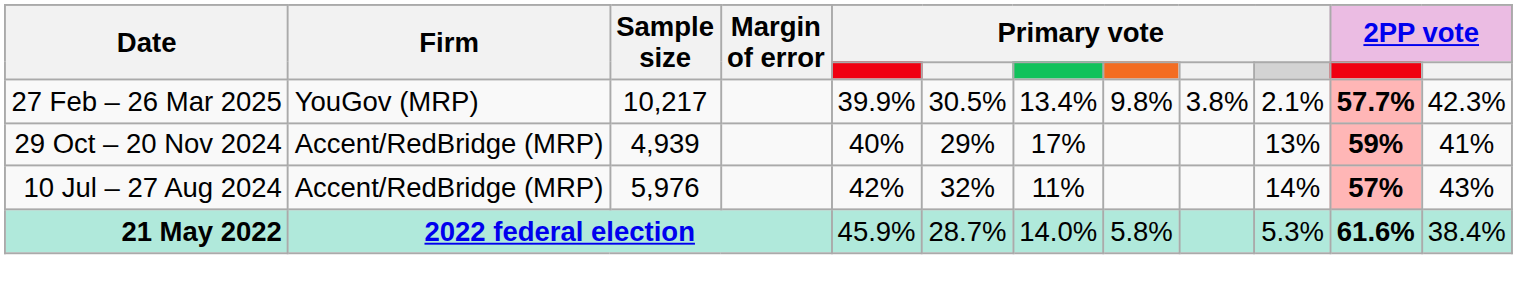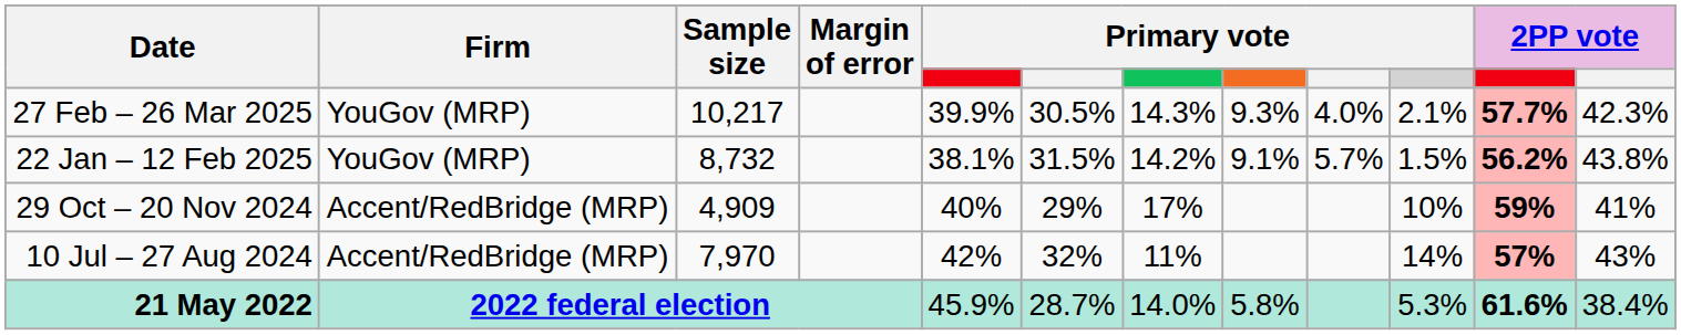27 Feb – 26 Mar 2025 | column 7: 13.4% -> 14.3%
27 Feb – 26 Mar 2025 | column 8: 9.8% -> 9.3%
27 Feb – 26 Mar 2025 | column 9: 3.8% -> 4.0%
+ row: 22 Jan – 12 Feb 2025 | YouGov (MRP) | 8,732 | 38.1% | 31.5% | 14.2% | 9.1% | 5.7% | 1.5% | 56.2% | 43.8%
29 Oct – 20 Nov 2024 | Sample size: 4,939 -> 4,909
29 Oct – 20 Nov 2024 | column 10: 13% -> 10%
10 Jul – 27 Aug 2024 | Sample size: 5,976 -> 7,970
